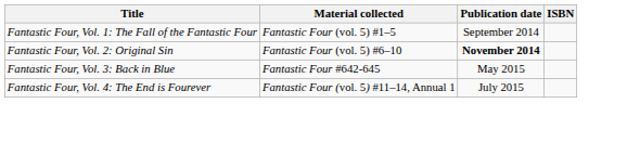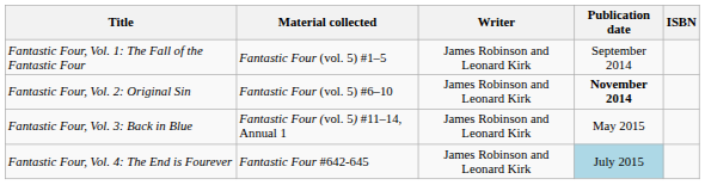+ column: Writer | James Robinson and Leonard Kirk | James Robinson and Leonard Kirk | James Robinson and Leonard Kirk | James Robinson and Leonard Kirk
Fantastic Four, Vol. 3: Back in Blue | Material collected: Fantastic Four #642-645 -> Fantastic Four (vol. 5) #11–14, Annual 1
Fantastic Four, Vol. 4: The End is Fourever | Material collected: Fantastic Four (vol. 5) #11–14, Annual 1 -> Fantastic Four #642-645
Fantastic Four, Vol. 4: The End is Fourever | Publication date: no background -> lightblue background
